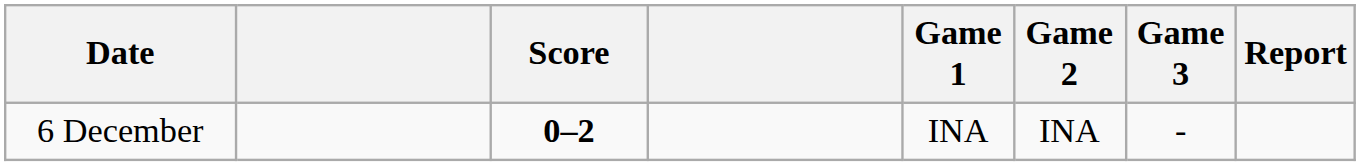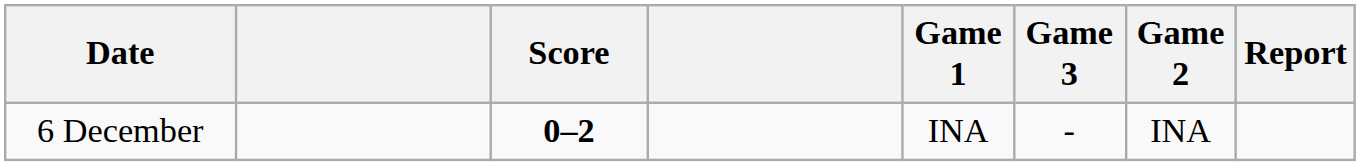columns swapped: Game 2 <-> Game 3
